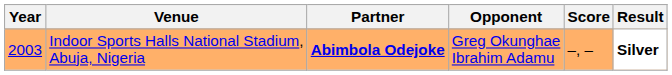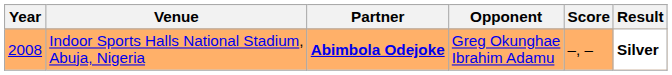Indoor Sports Halls National Stadium, Abuja, Nigeria | Year: 2003 -> 2008
